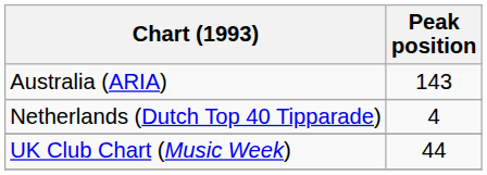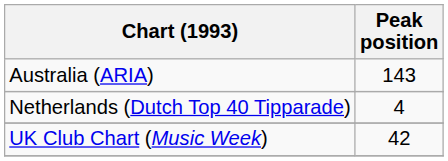UK Club Chart (Music Week) | Peak position: 44 -> 42
